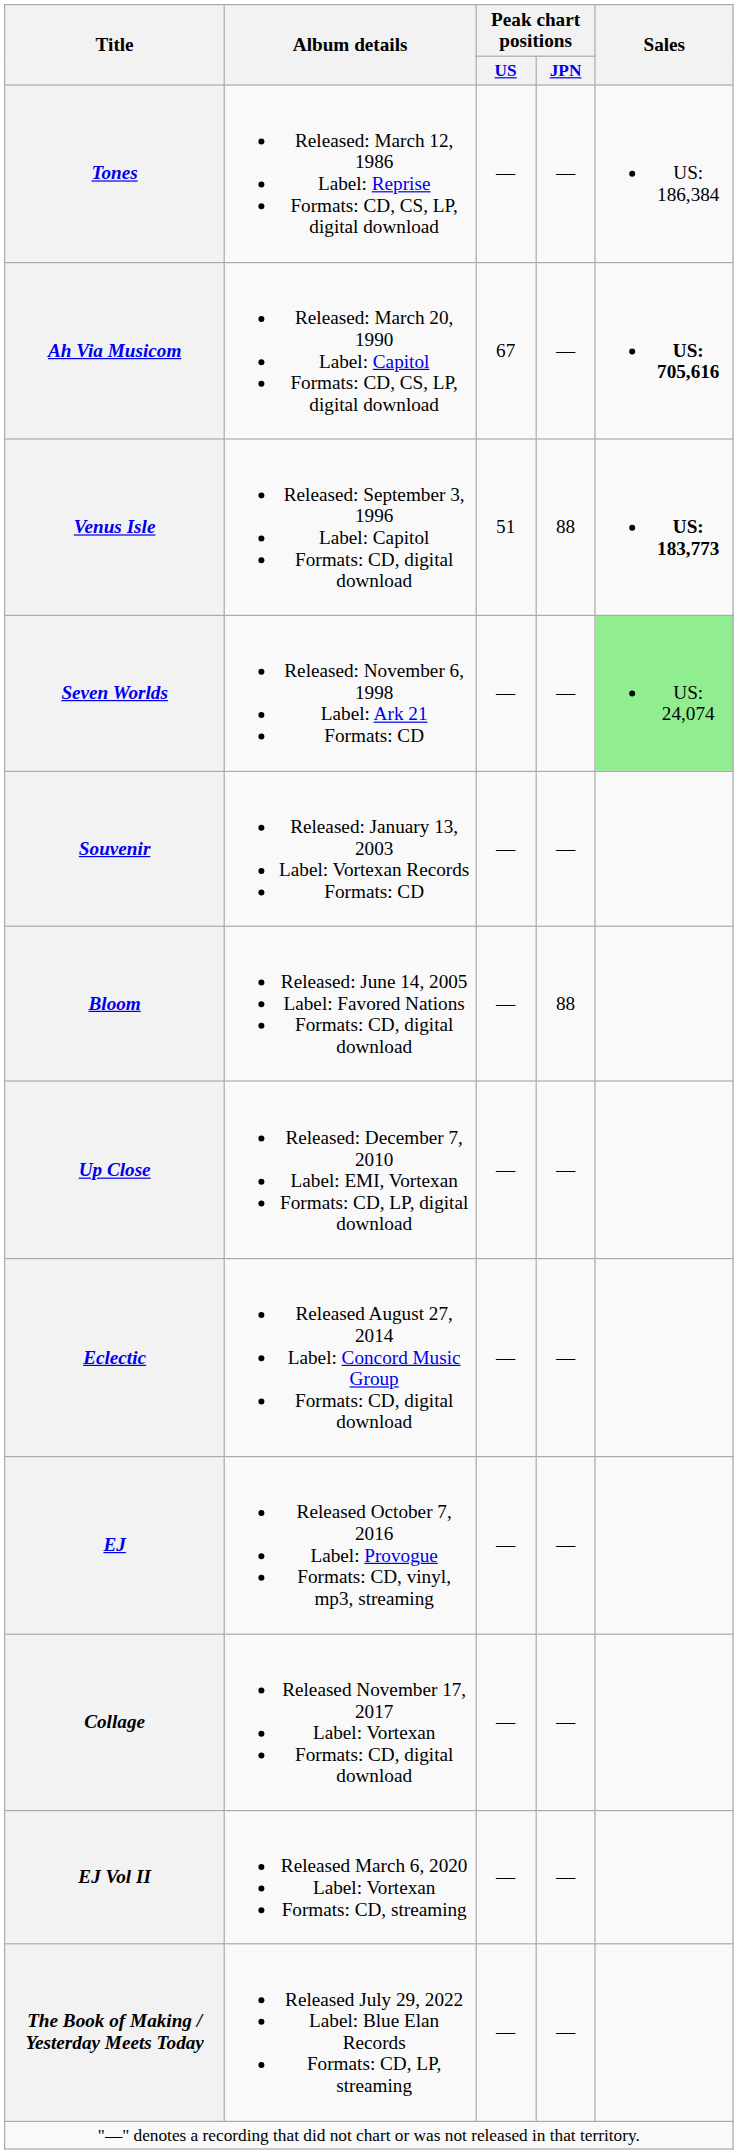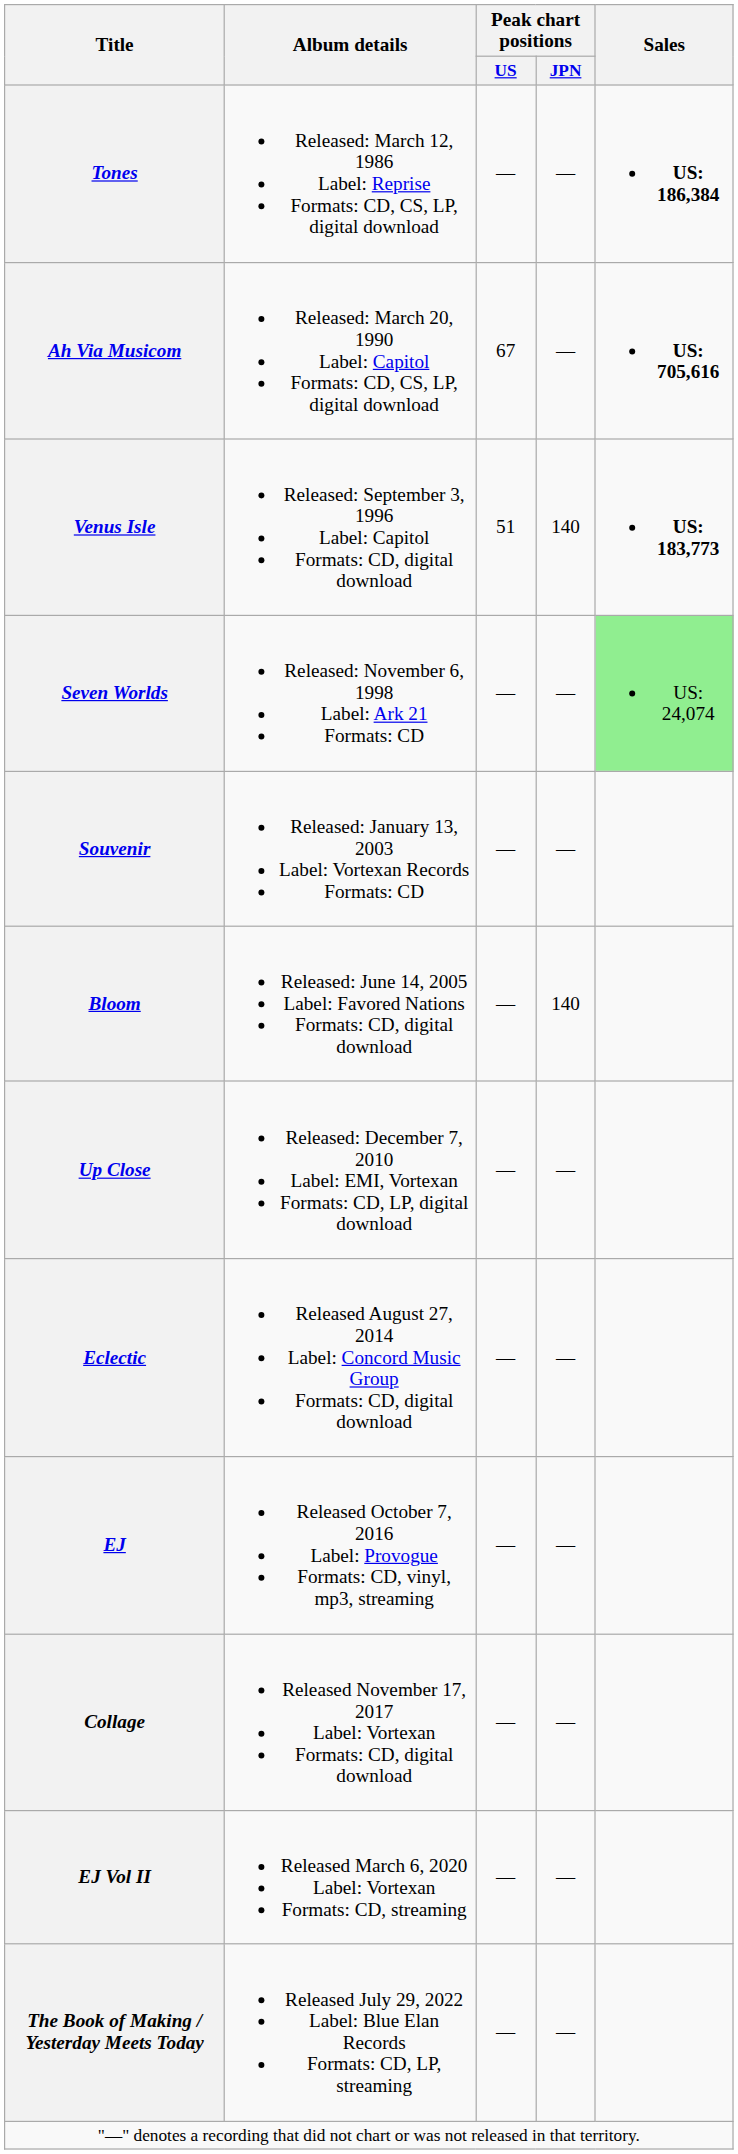Tones | Sales: normal -> bold
Venus Isle | Peak chart positions / JPN: 88 -> 140
Bloom | Peak chart positions / JPN: 88 -> 140
